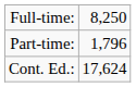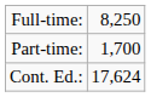Part-time: | column 2: 1,796 -> 1,700
